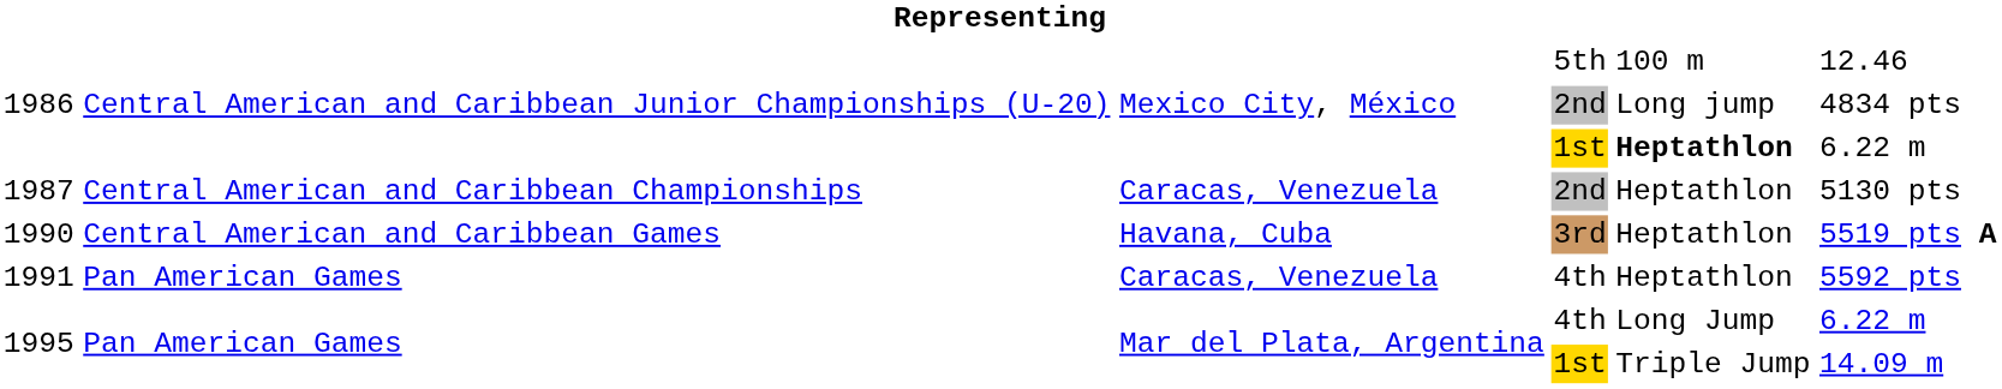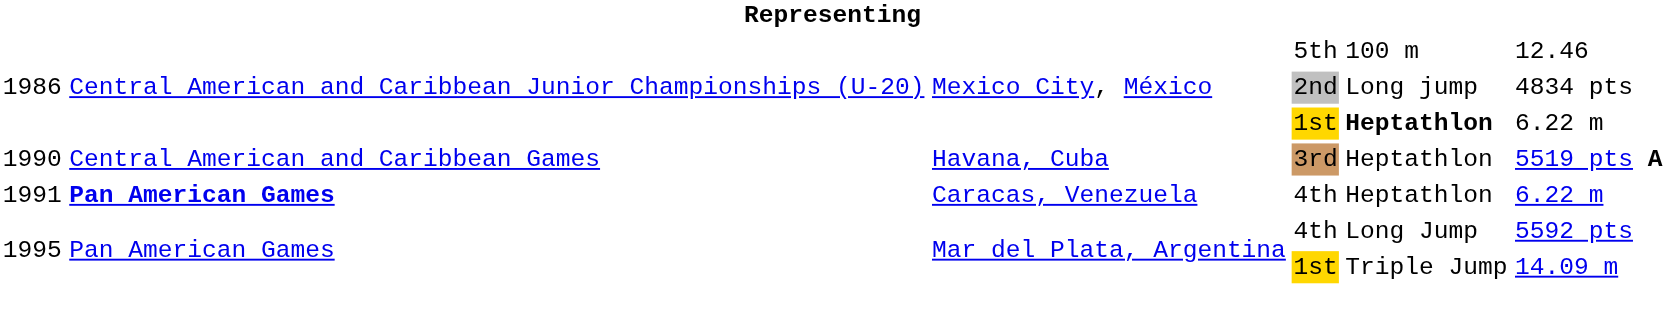- row: 1987 | Central American and Caribbean Championships | Caracas, Venezuela | 2nd | Heptathlon | 5130 pts
1991 | column 2: normal -> bold
1991 | column 6: 5592 pts -> 6.22 m
1995 / 4th | column 6: 6.22 m -> 5592 pts
